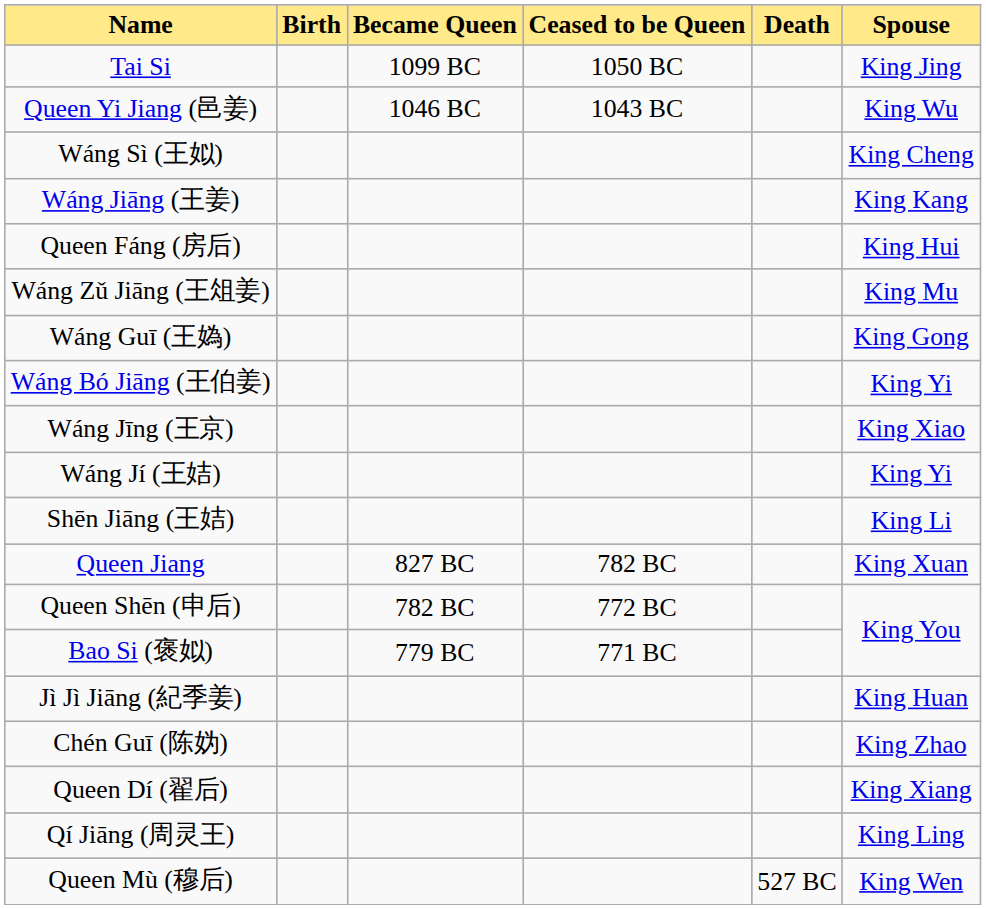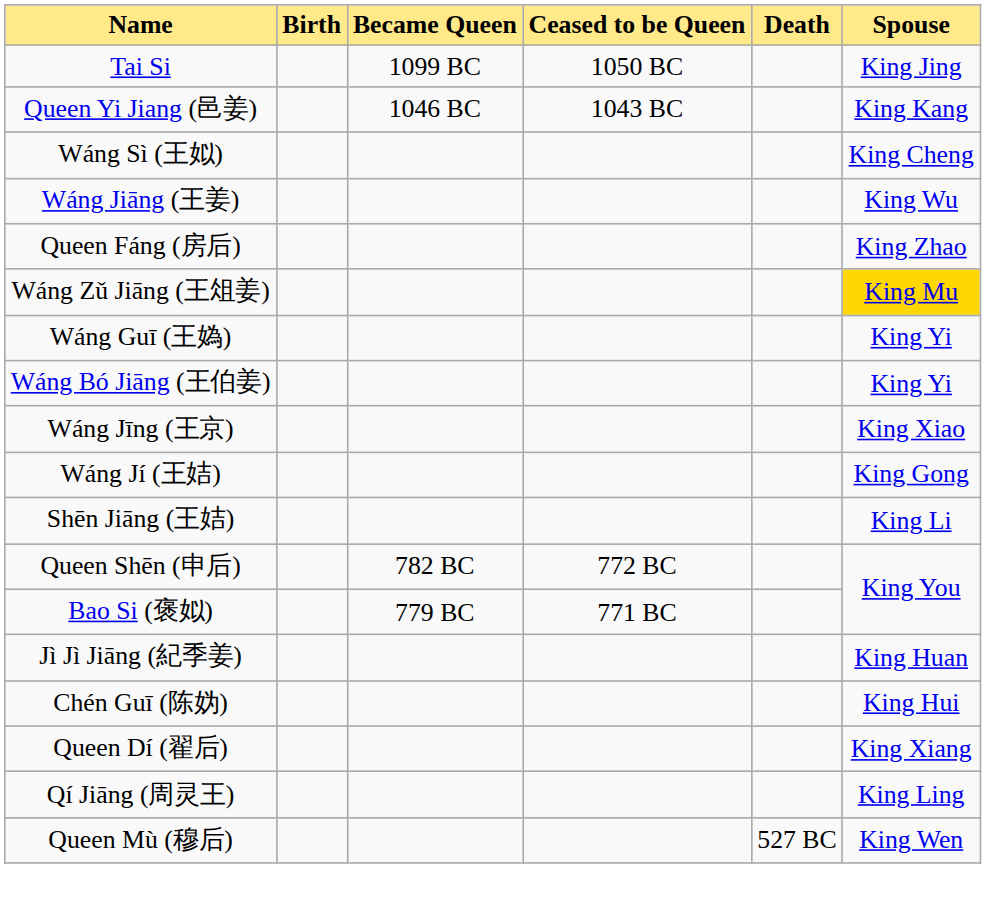Queen Yi Jiang (邑姜) | Spouse: King Wu -> King Kang
Wáng Jiāng (王姜) | Spouse: King Kang -> King Wu
Queen Fáng (房后) | Spouse: King Hui -> King Zhao
Wáng Zǔ Jiāng (王俎姜) | Spouse: no background -> gold background
Wáng Guī (王媯) | Spouse: King Gong -> King Yi
Wáng Jí (王姞) | Spouse: King Yi -> King Gong
- row: Queen Jiang | 827 BC | 782 BC | King Xuan
Chén Guī (陈妫) | Spouse: King Zhao -> King Hui
